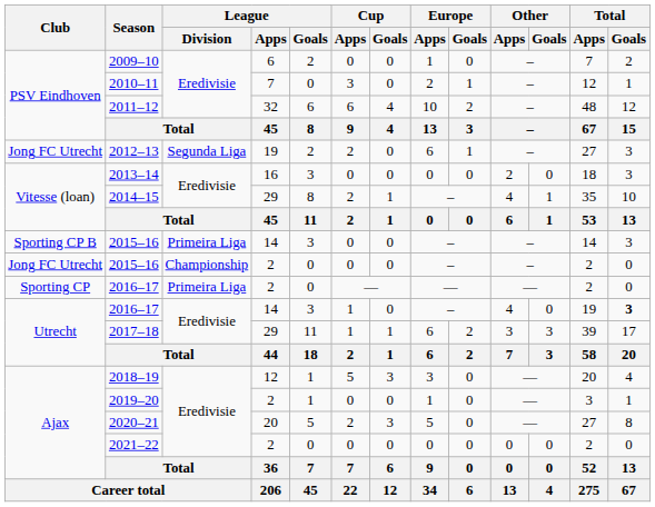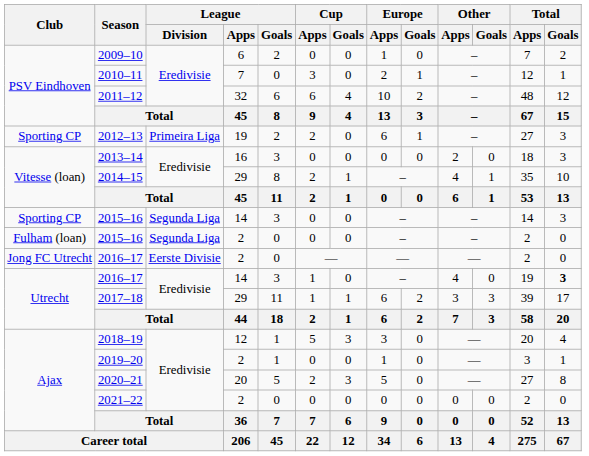2012–13 | Club: Jong FC Utrecht -> Sporting CP
2012–13 | League / Division: Segunda Liga -> Primeira Liga
2015–16 / 14 | Club: Sporting CP B -> Sporting CP
2015–16 / 14 | League / Division: Primeira Liga -> Segunda Liga
2015–16 / 2 | Club: Jong FC Utrecht -> Fulham (loan)
2015–16 / 2 | League / Division: Championship -> Segunda Liga
2016–17 / 2 | Club: Sporting CP -> Jong FC Utrecht
2016–17 / 2 | League / Division: Primeira Liga -> Eerste Divisie
